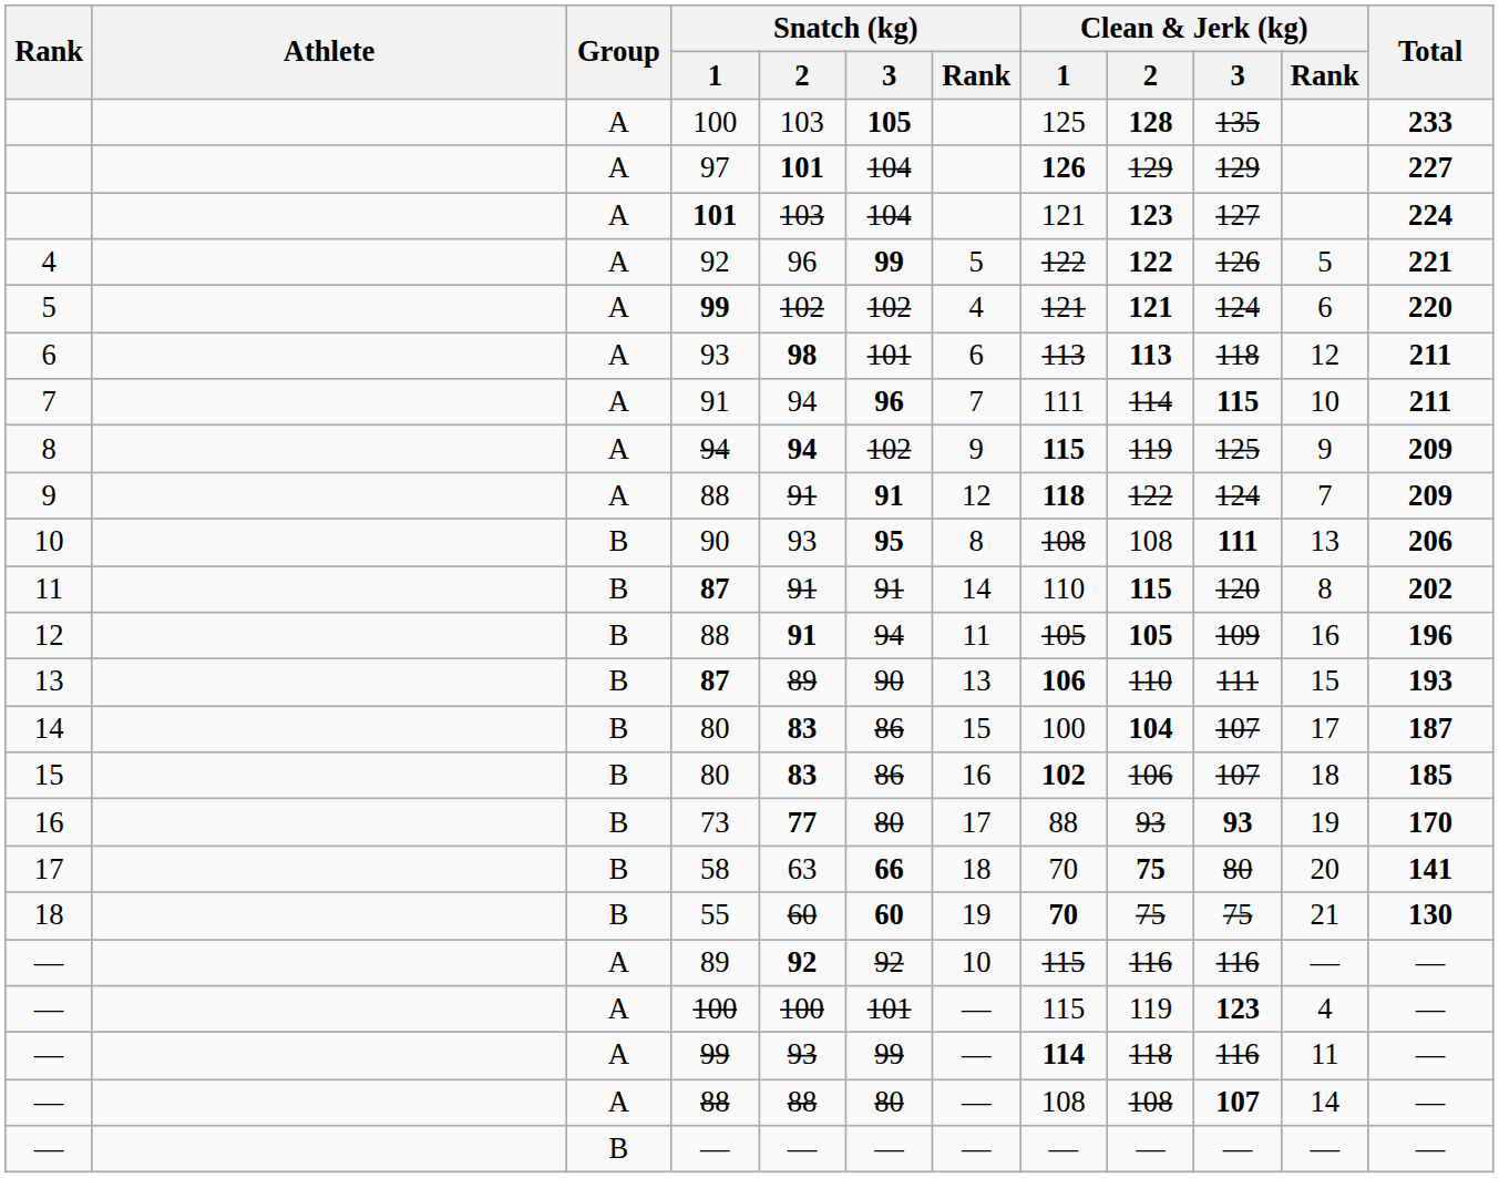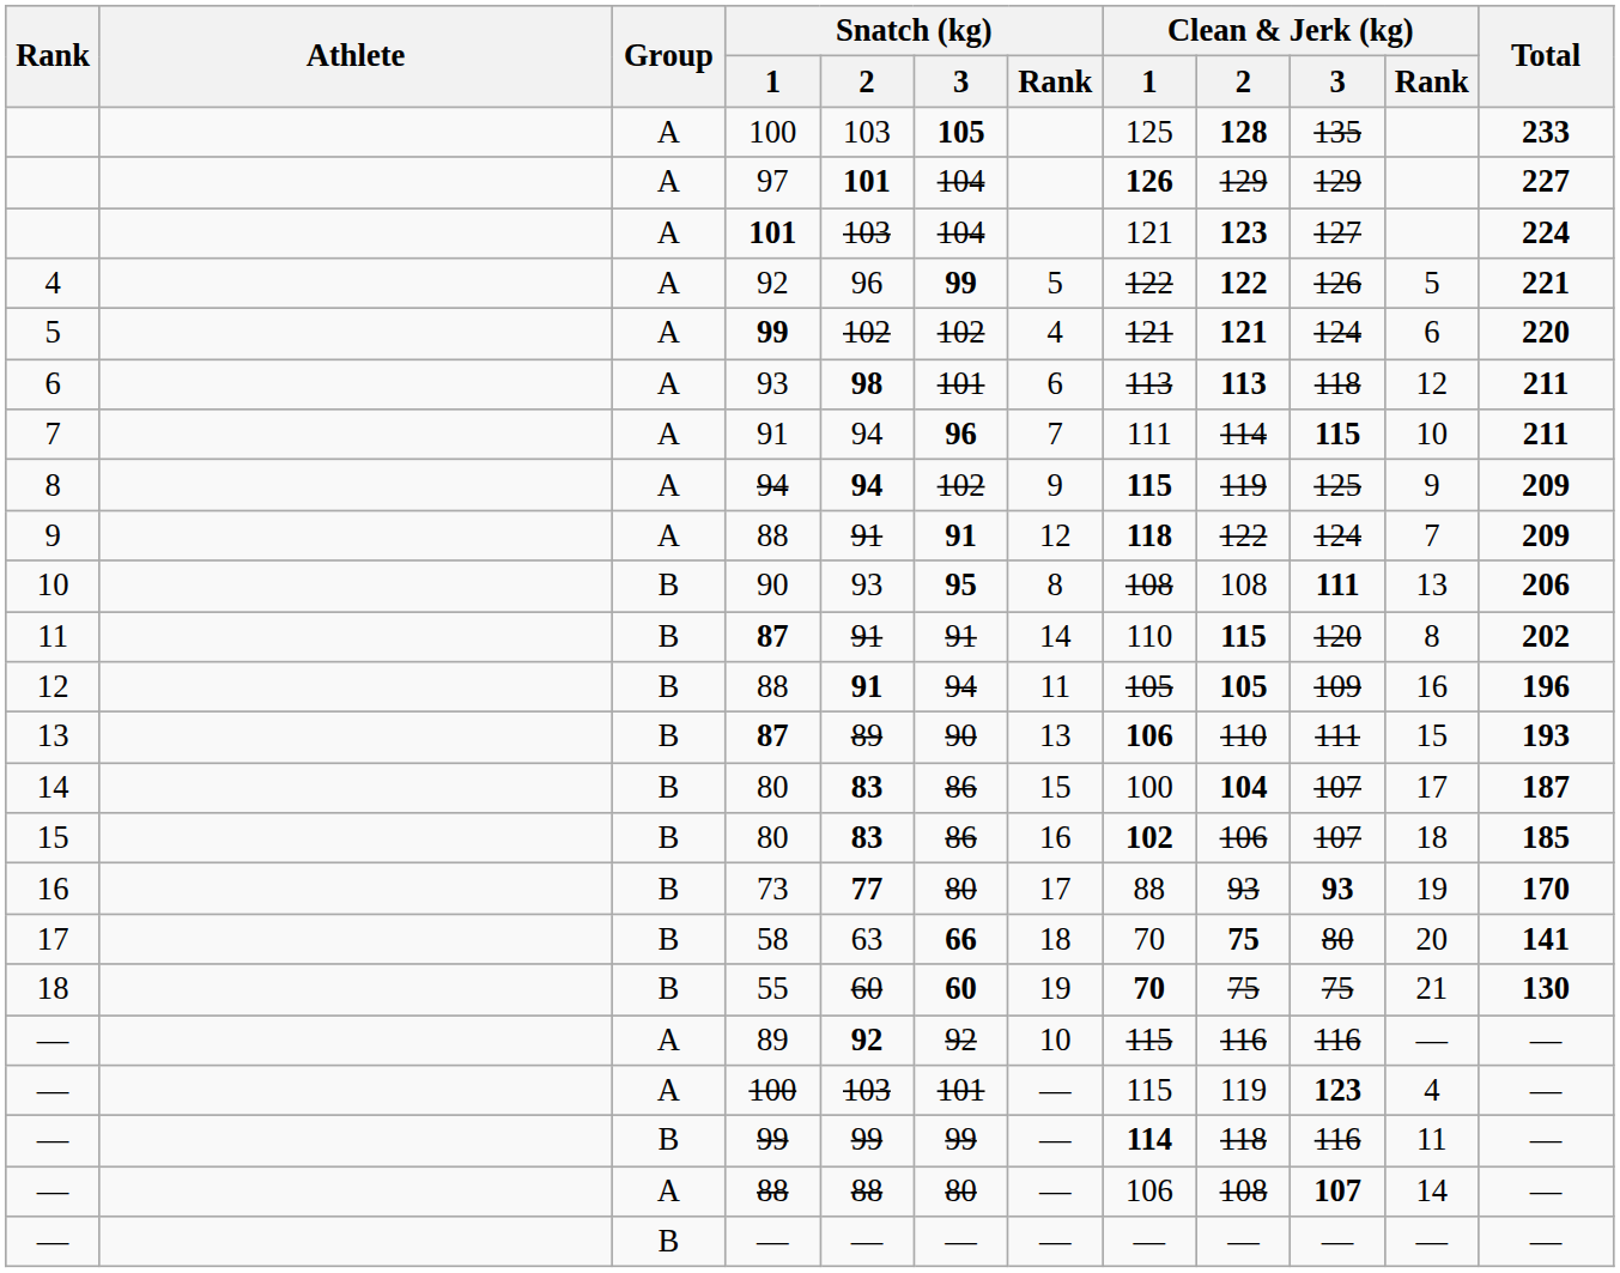— / 100 | Snatch (kg) / 2: 100 -> 103
— / 99 | Group: A -> B
— / 99 | Snatch (kg) / 2: 93 -> 99
— / 88 | Clean & Jerk (kg) / 1: 108 -> 106
